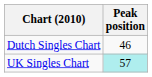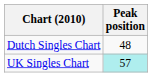Dutch Singles Chart | Peak position: 46 -> 48
